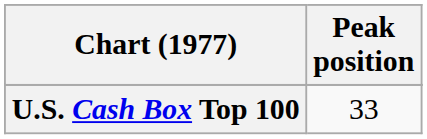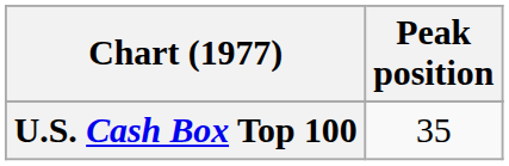U.S. Cash Box Top 100 | Peak position: 33 -> 35
